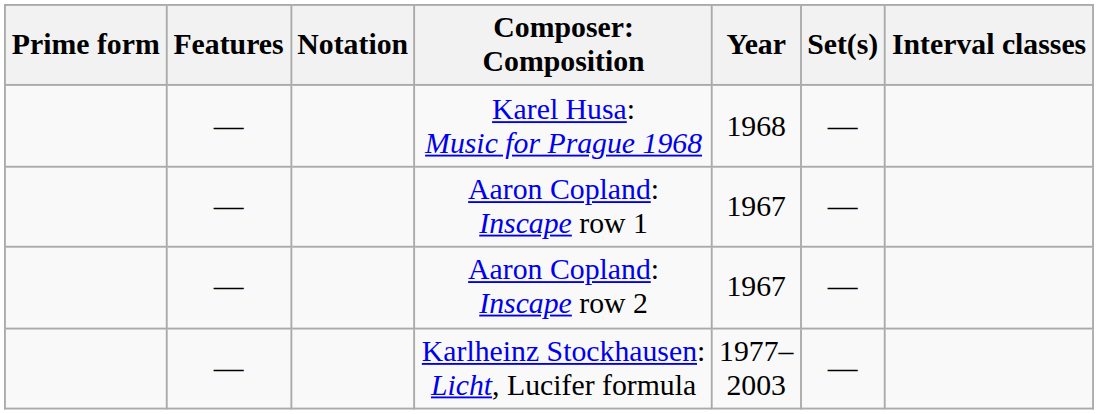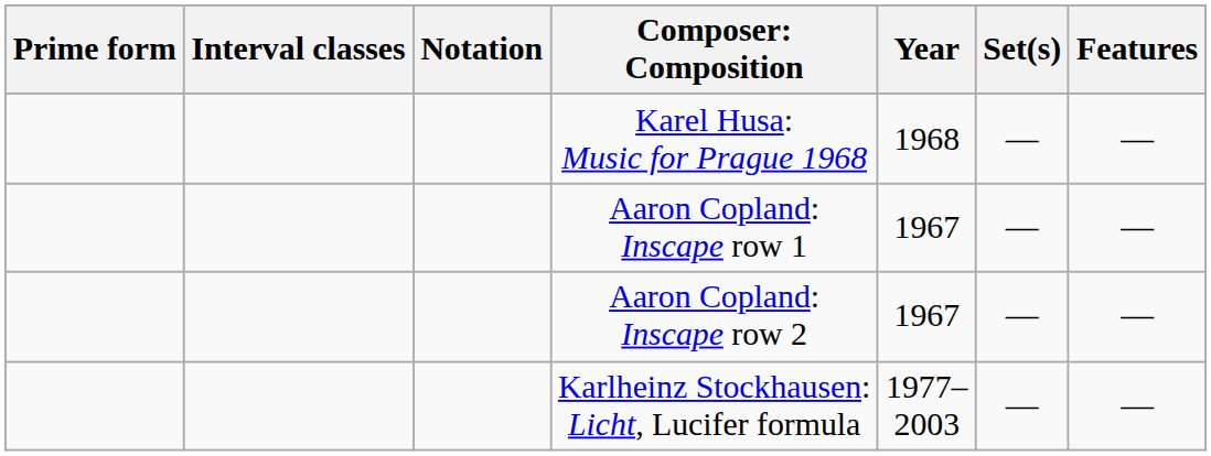columns swapped: Interval classes <-> Features
